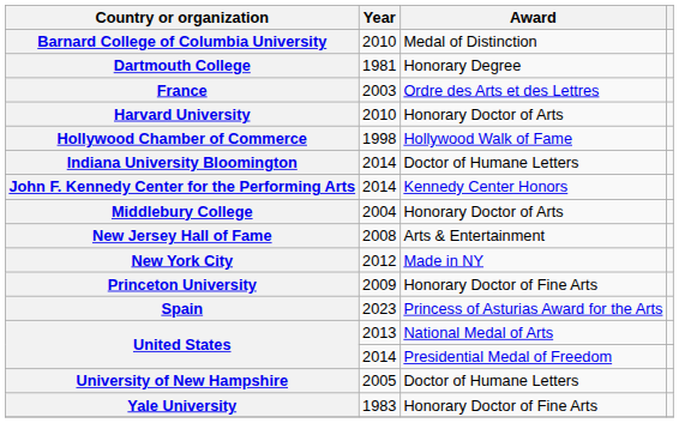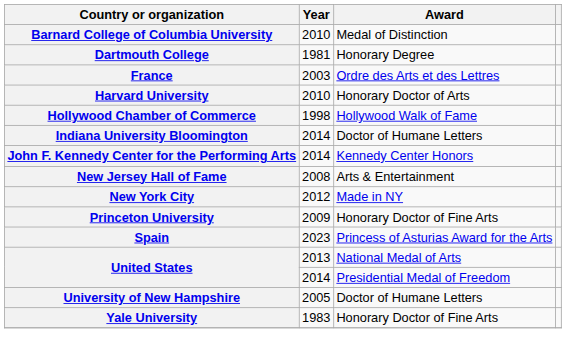- row: Middlebury College | 2004 | Honorary Doctor of Arts
